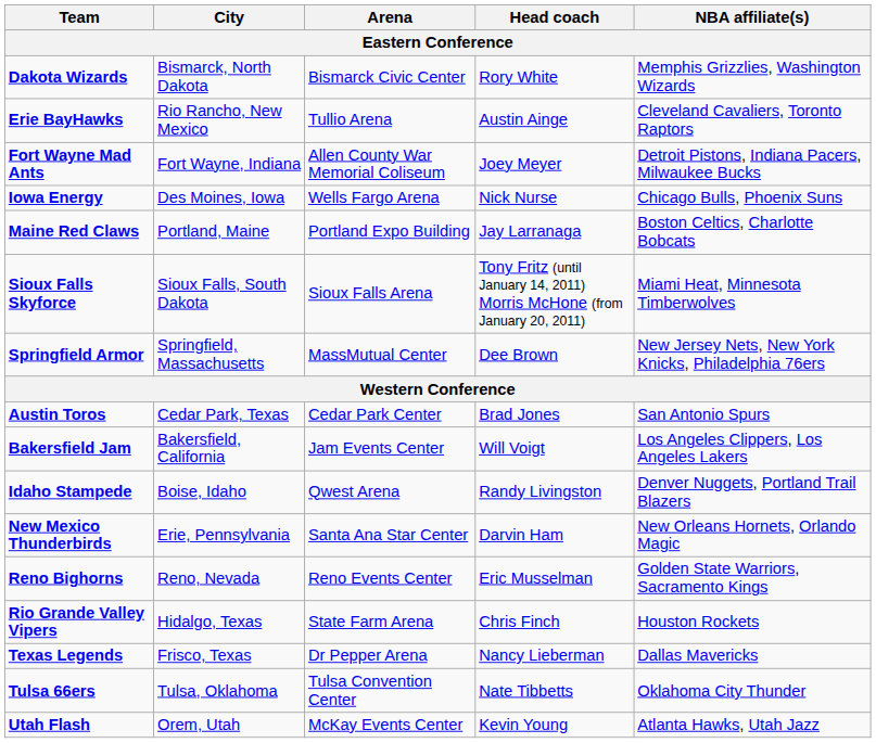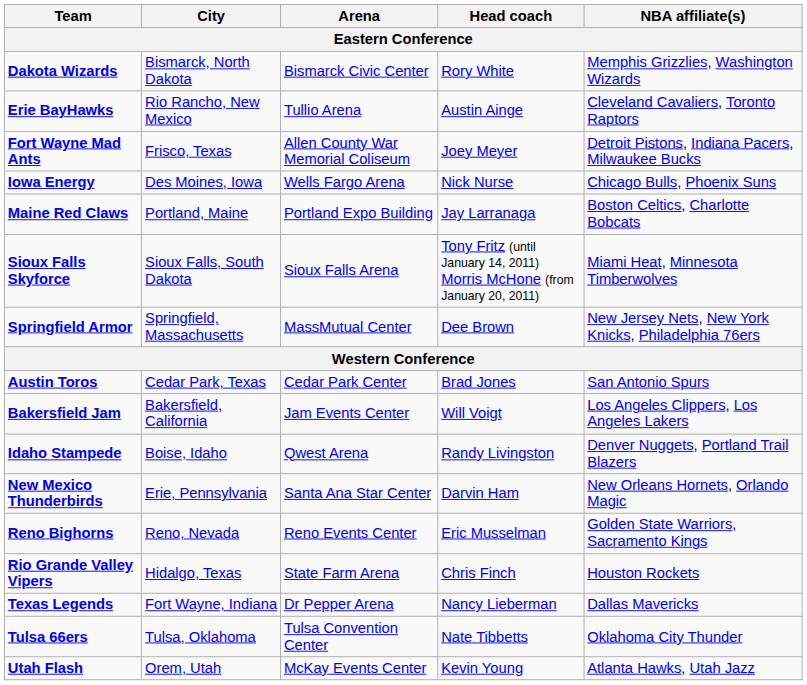Fort Wayne Mad Ants | City: Fort Wayne, Indiana -> Frisco, Texas
Texas Legends | City: Frisco, Texas -> Fort Wayne, Indiana
